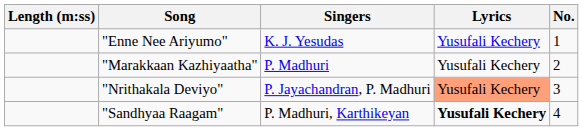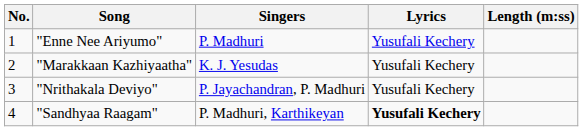columns swapped: No. <-> Length (m:ss)
"Enne Nee Ariyumo" | Singers: K. J. Yesudas -> P. Madhuri
"Marakkaan Kazhiyaatha" | Singers: P. Madhuri -> K. J. Yesudas
"Nrithakala Deviyo" | Lyrics: lightsalmon background -> no background
